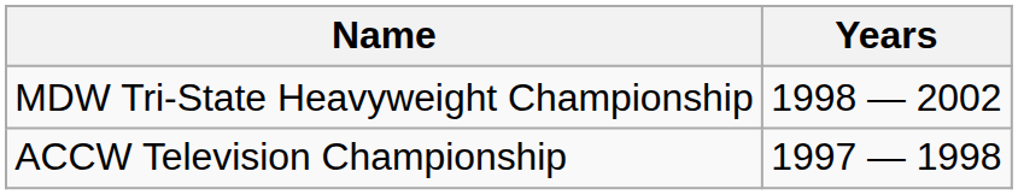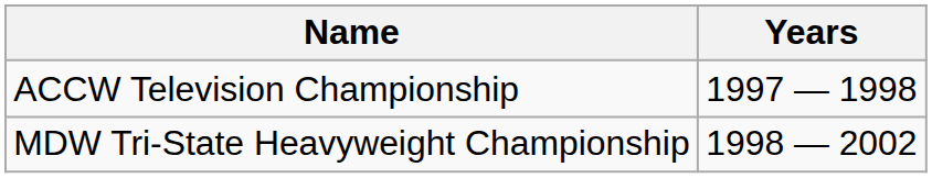rows swapped: ACCW Television Championship <-> MDW Tri-State Heavyweight Championship
